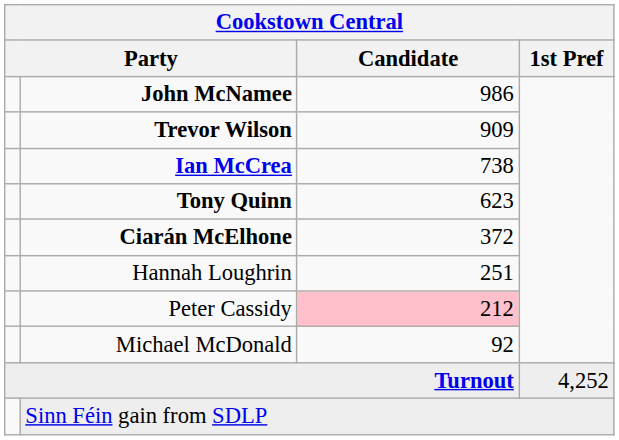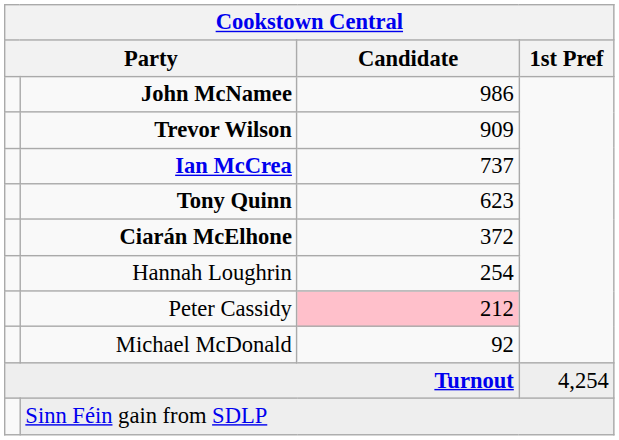Ian McCrea | Candidate: 738 -> 737
Hannah Loughrin | Candidate: 251 -> 254
Turnout | 1st Pref: 4,252 -> 4,254
